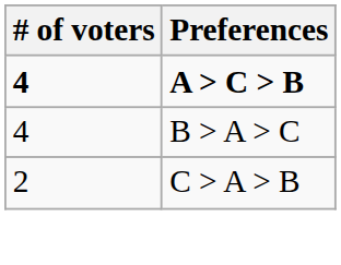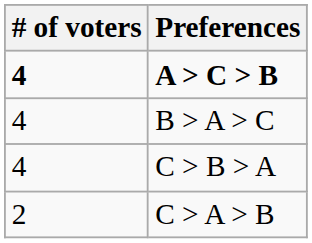+ row: 4 | C > B > A
